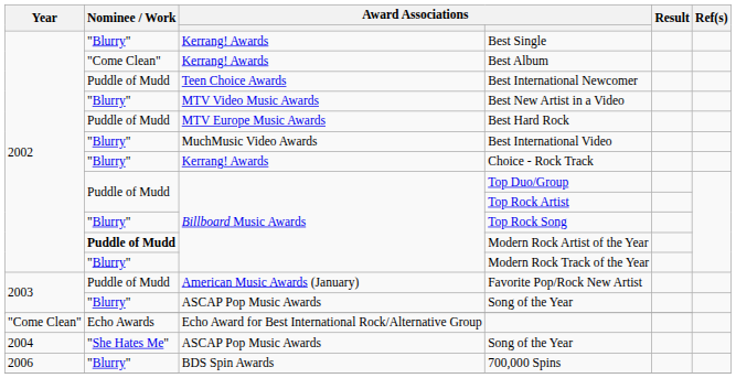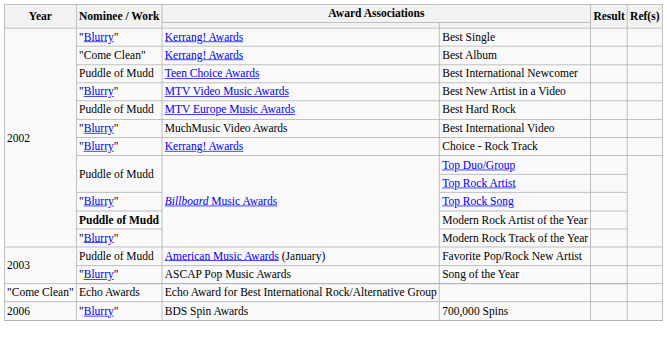- row: 2004 | "She Hates Me" | ASCAP Pop Music Awards | Song of the Year
